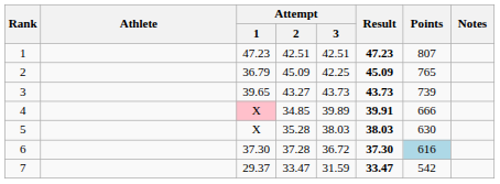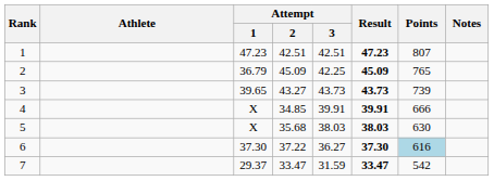4 | Attempt / 1: pink background -> no background
4 | Attempt / 3: 39.89 -> 39.91
5 | Attempt / 2: 35.28 -> 35.68
6 | Attempt / 2: 37.28 -> 37.22
6 | Attempt / 3: 36.72 -> 36.27
